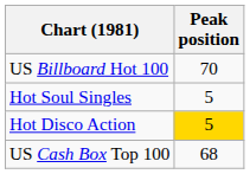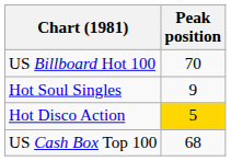Hot Soul Singles | Peak position: 5 -> 9
